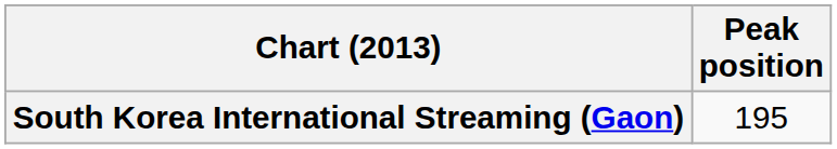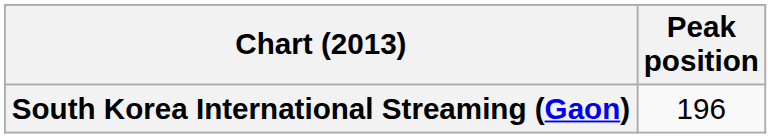South Korea International Streaming (Gaon) | Peak position: 195 -> 196
